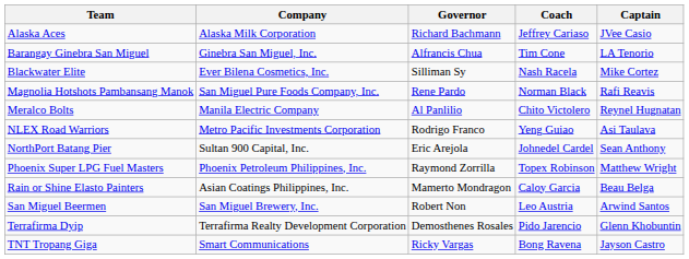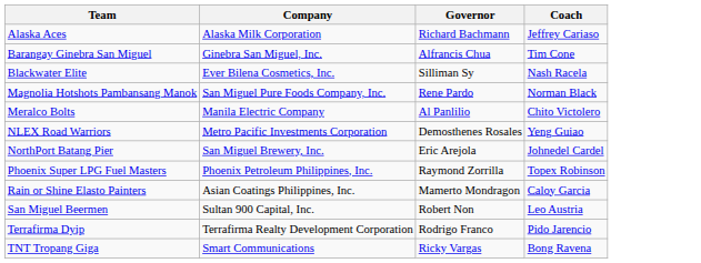- column: Captain | JVee Casio | LA Tenorio | Mike Cortez | Rafi Reavis | Reynel Hugnatan | Asi Taulava | Sean Anthony | Matthew Wright | Beau Belga | Arwind Santos | Glenn Khobuntin | Jayson Castro
NLEX Road Warriors | Governor: Rodrigo Franco -> Demosthenes Rosales
NorthPort Batang Pier | Company: Sultan 900 Capital, Inc. -> San Miguel Brewery, Inc.
San Miguel Beermen | Company: San Miguel Brewery, Inc. -> Sultan 900 Capital, Inc.
Terrafirma Dyip | Governor: Demosthenes Rosales -> Rodrigo Franco
